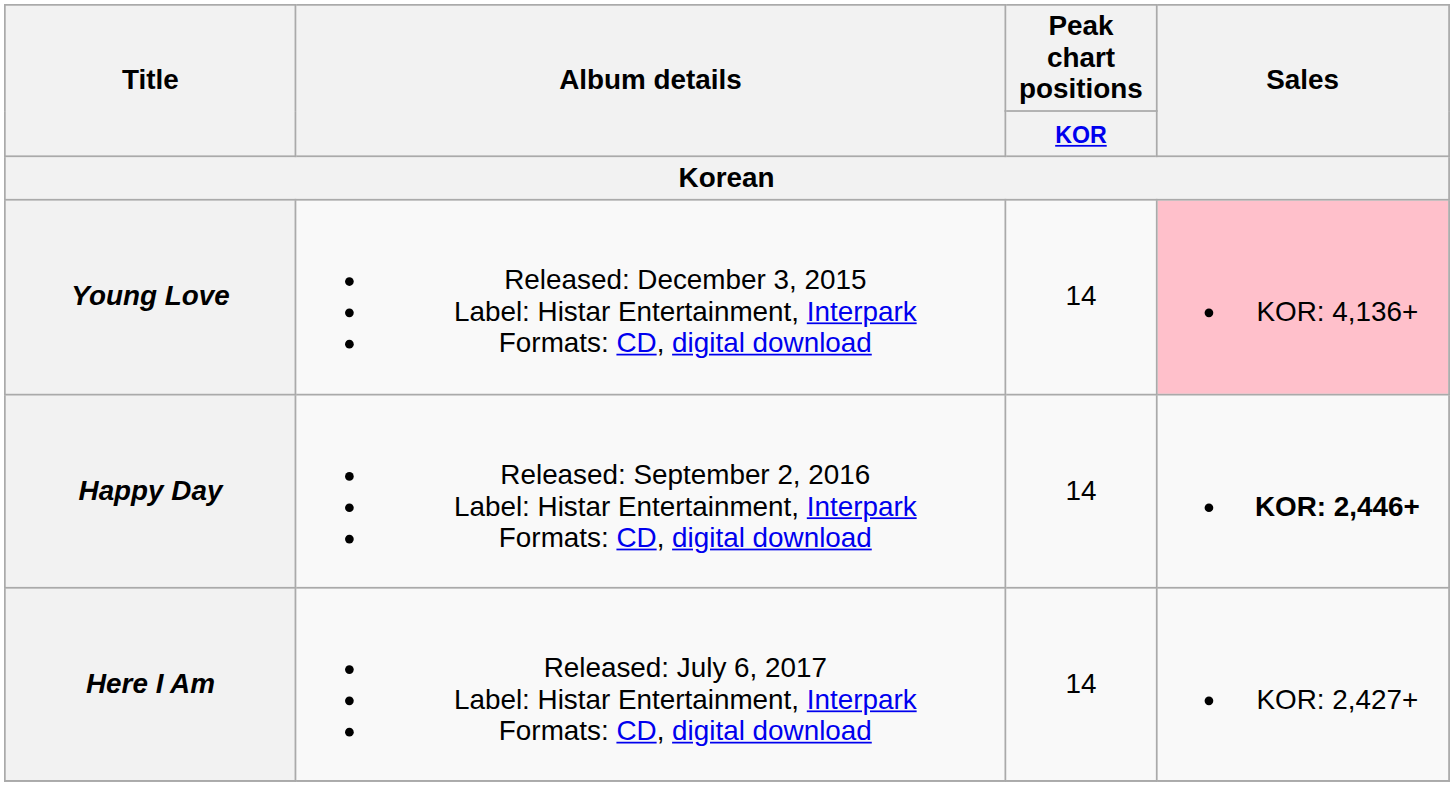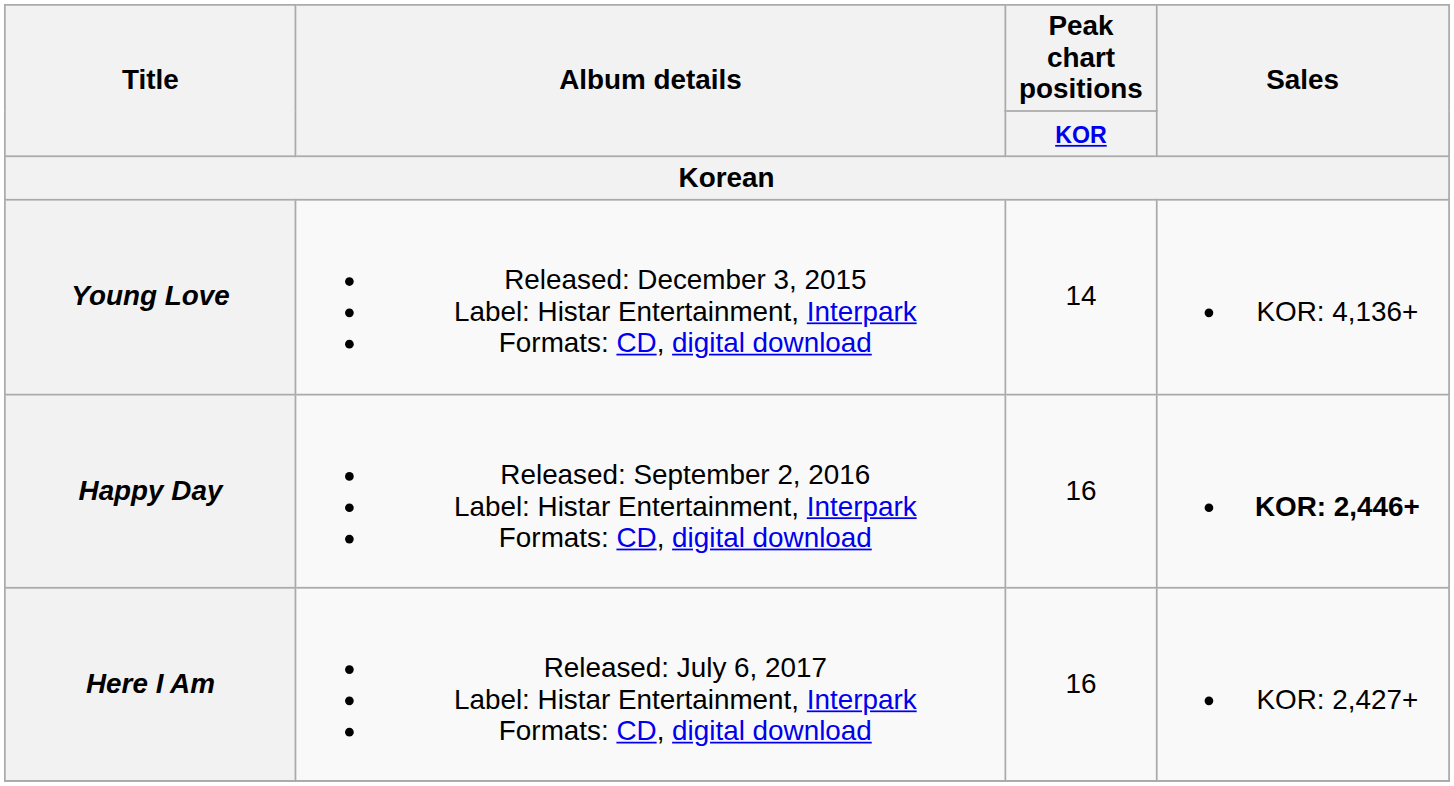Young Love | Sales: pink background -> no background
Happy Day | Peak chart positions / KOR: 14 -> 16
Here I Am | Peak chart positions / KOR: 14 -> 16
